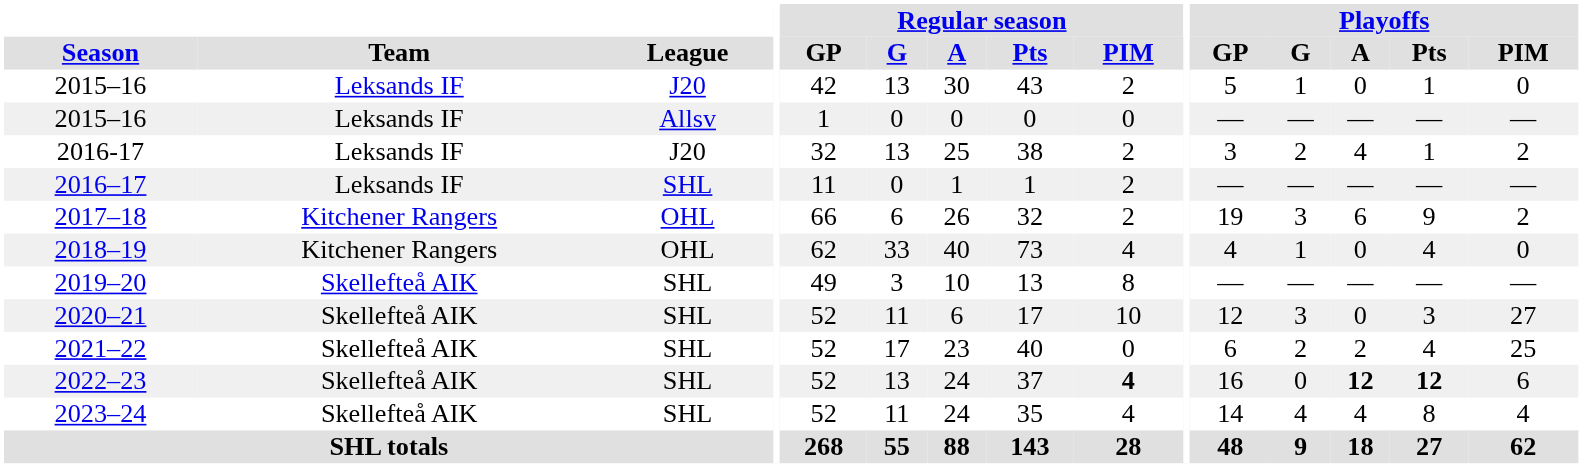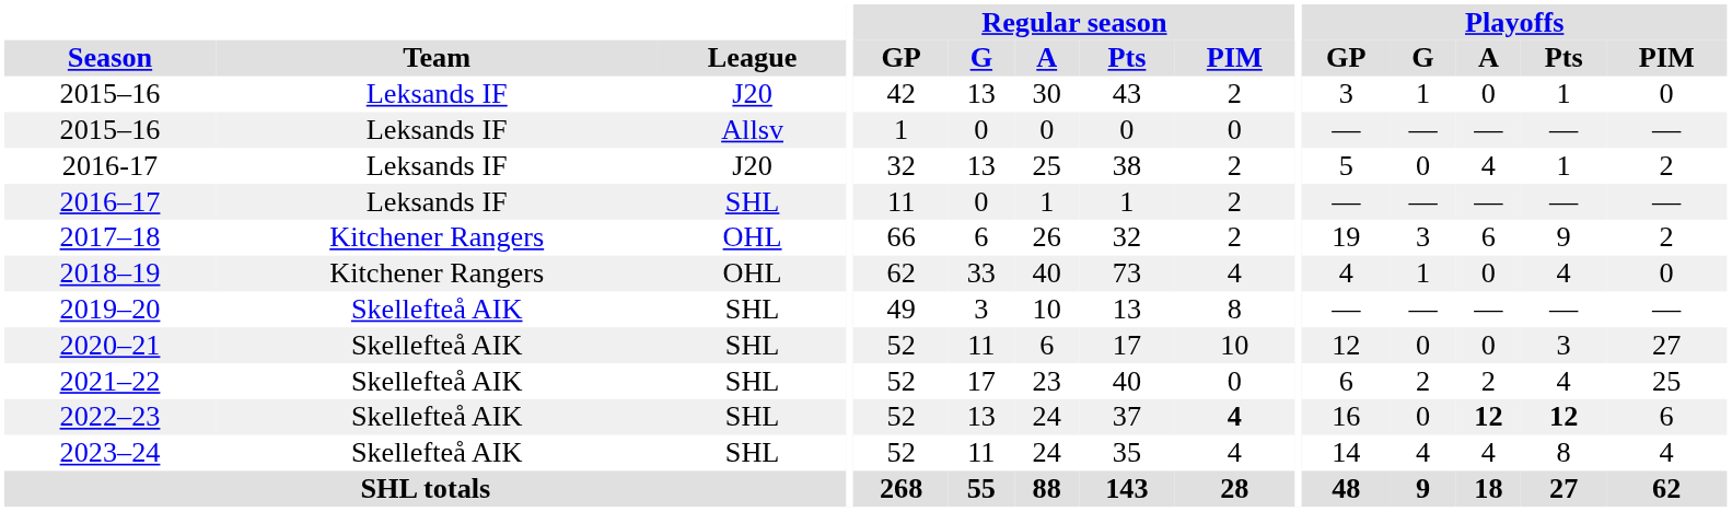2015–16 / J20 | Playoffs / GP: 5 -> 3
2016-17 | Playoffs / GP: 3 -> 5
2016-17 | Playoffs / G: 2 -> 0
2020–21 | Playoffs / G: 3 -> 0
